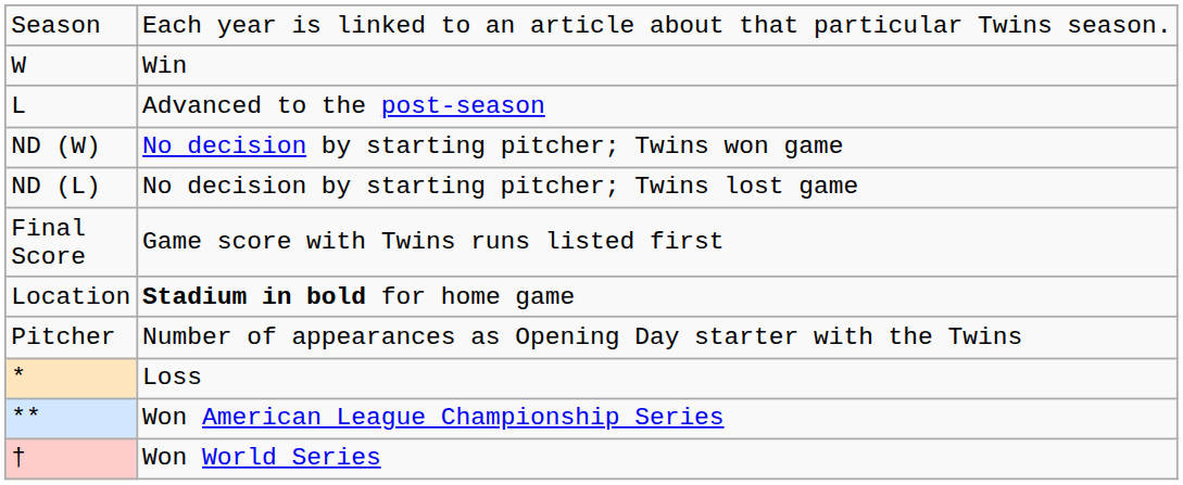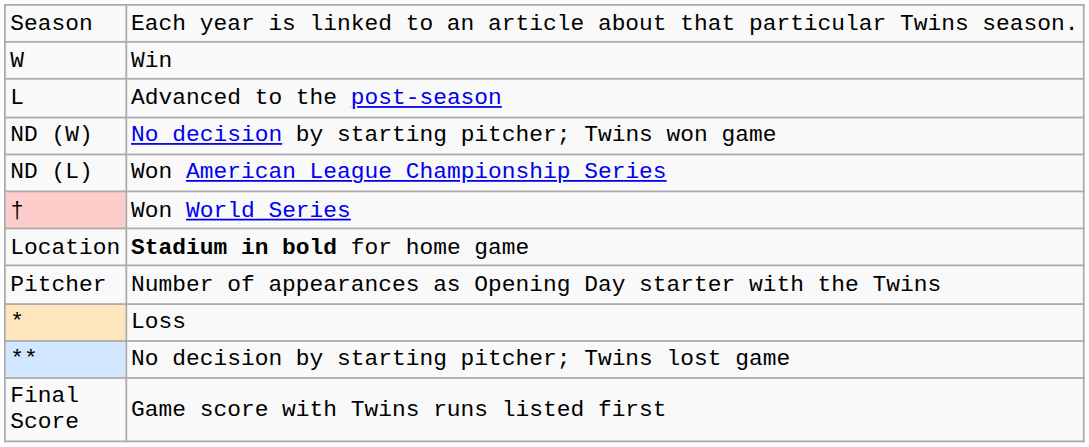ND (L) | column 2: No decision by starting pitcher; Twins lost game -> Won American League Championship Series
rows swapped: Final Score <-> †
** | column 2: Won American League Championship Series -> No decision by starting pitcher; Twins lost game
